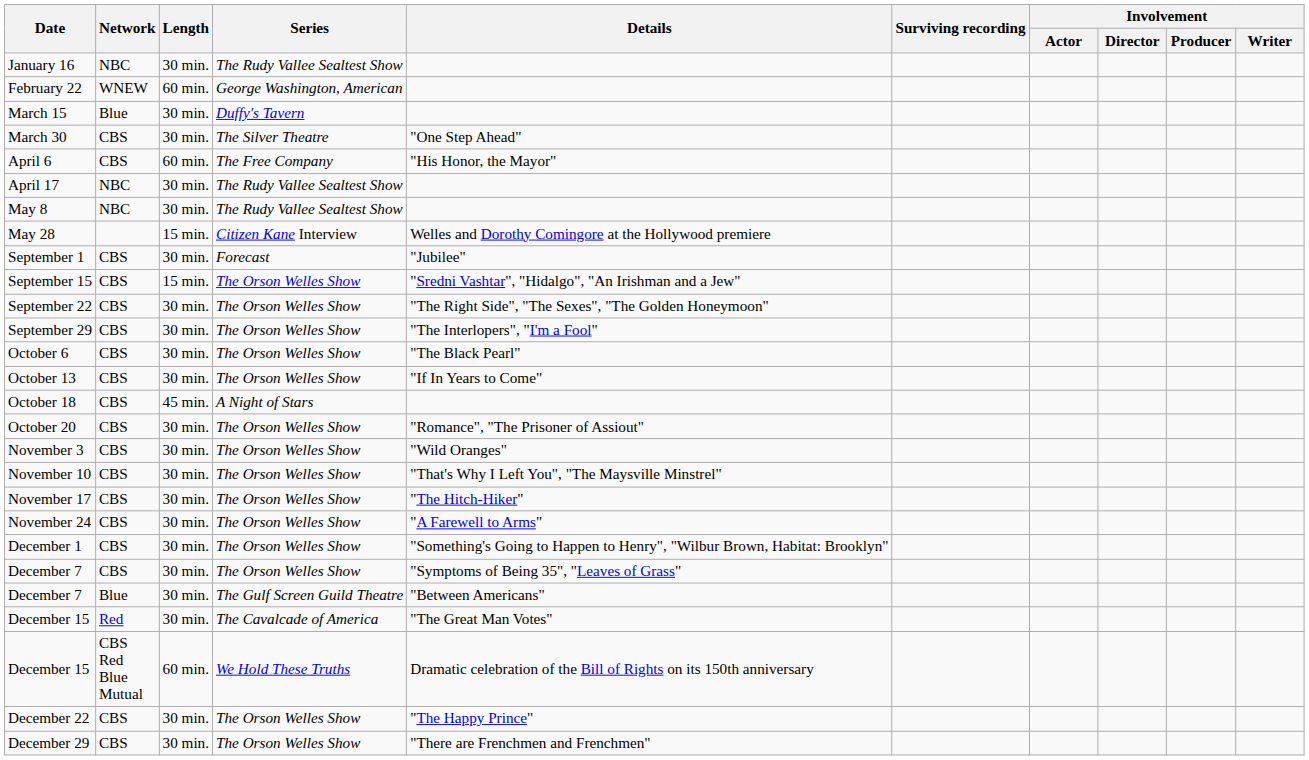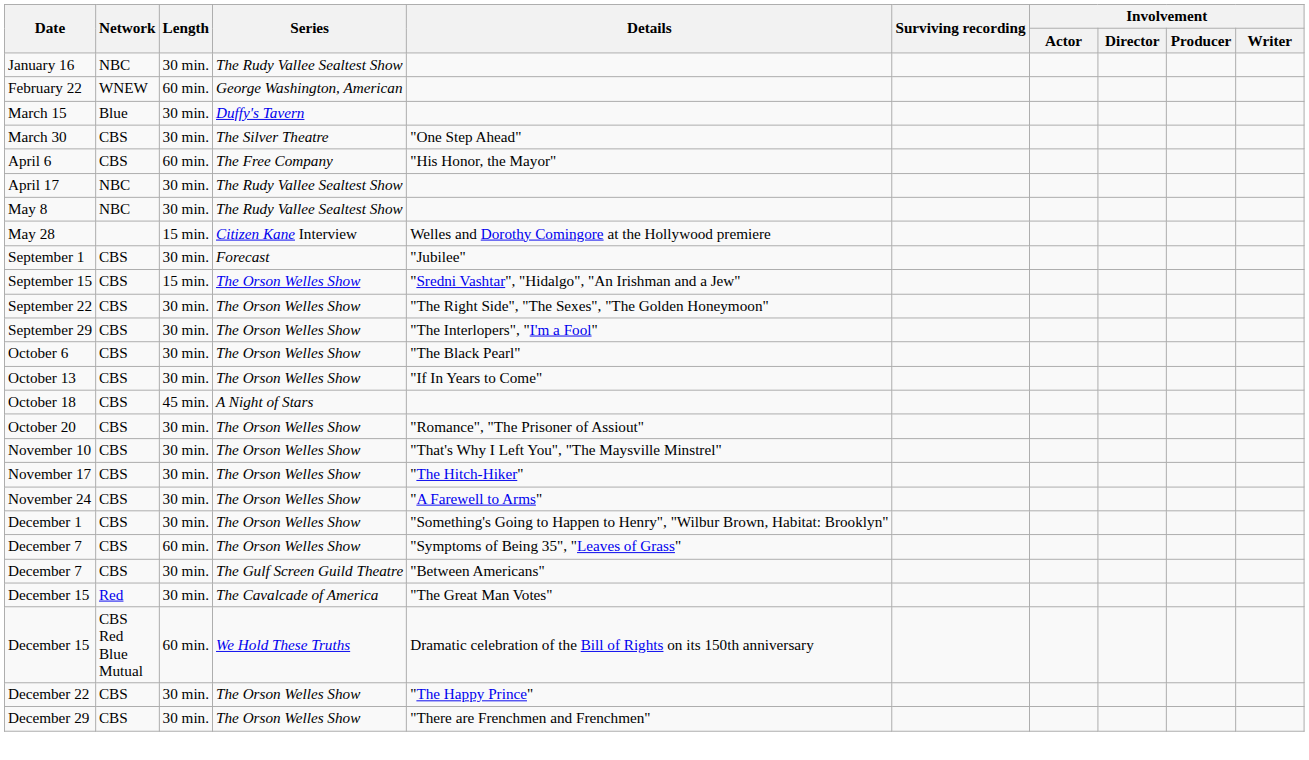- row: November 3 | CBS | 30 min. | The Orson Welles Show | "Wild Oranges"
December 7 / The Orson Welles Show | Length: 30 min. -> 60 min.
December 7 / The Gulf Screen Guild Theatre | Network: Blue -> CBS
